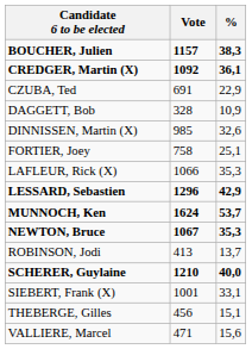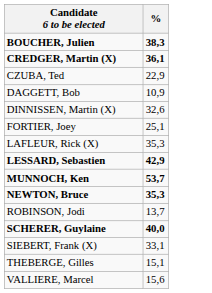- column: Vote | 1157 | 1092 | 691 | 328 | 985 | 758 | 1066 | 1296 | 1624 | 1067 | 413 | 1210 | 1001 | 456 | 471
